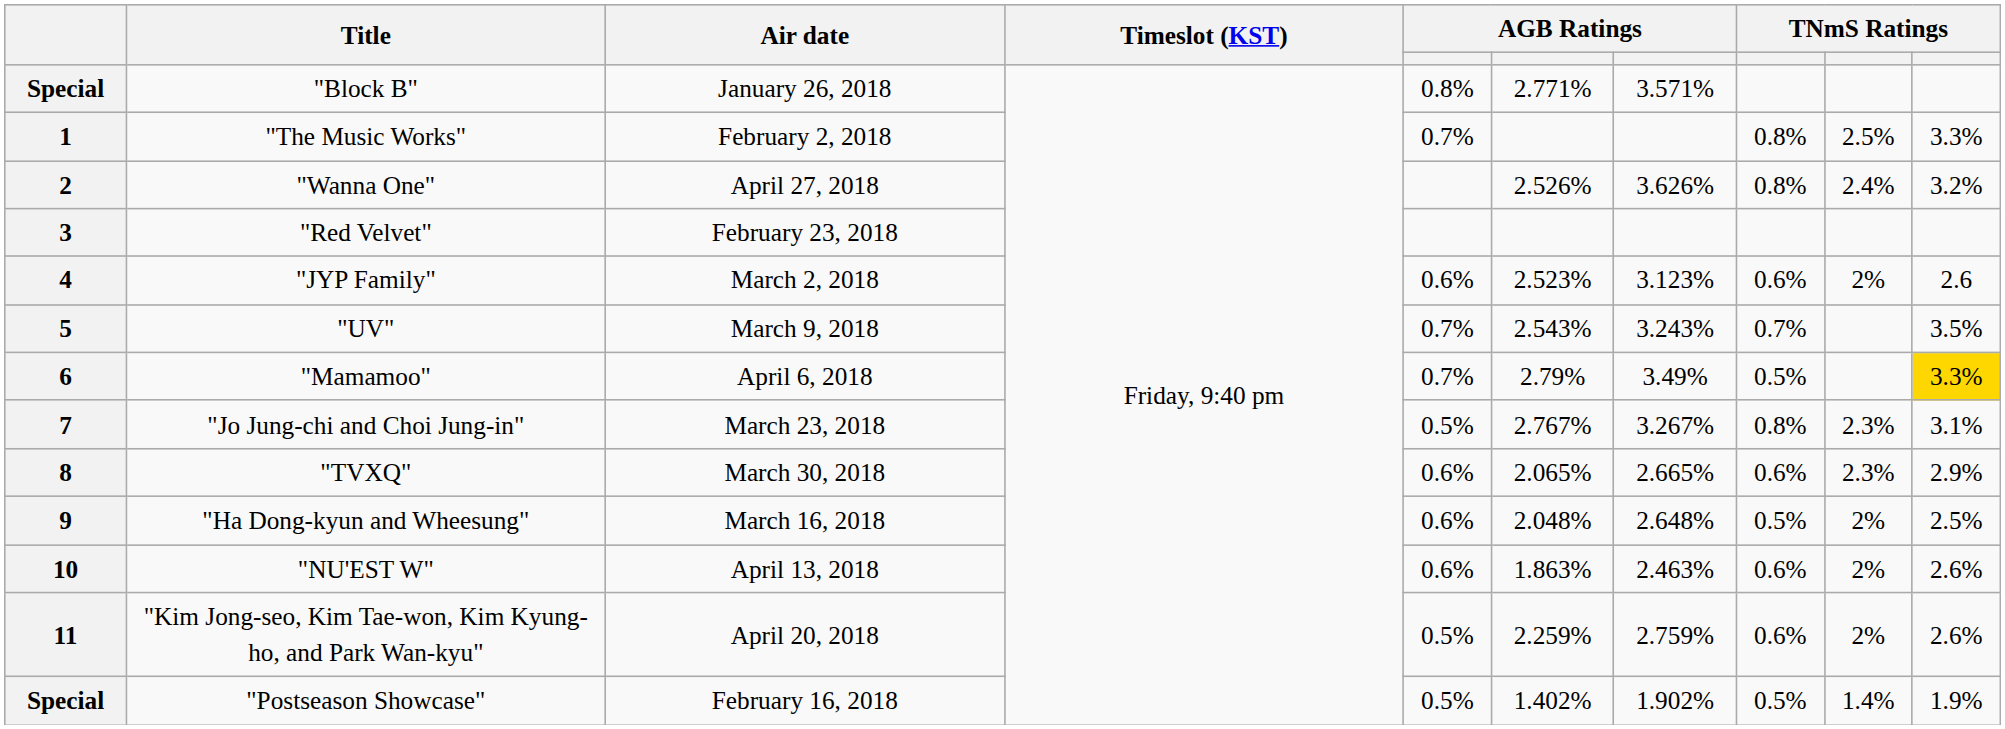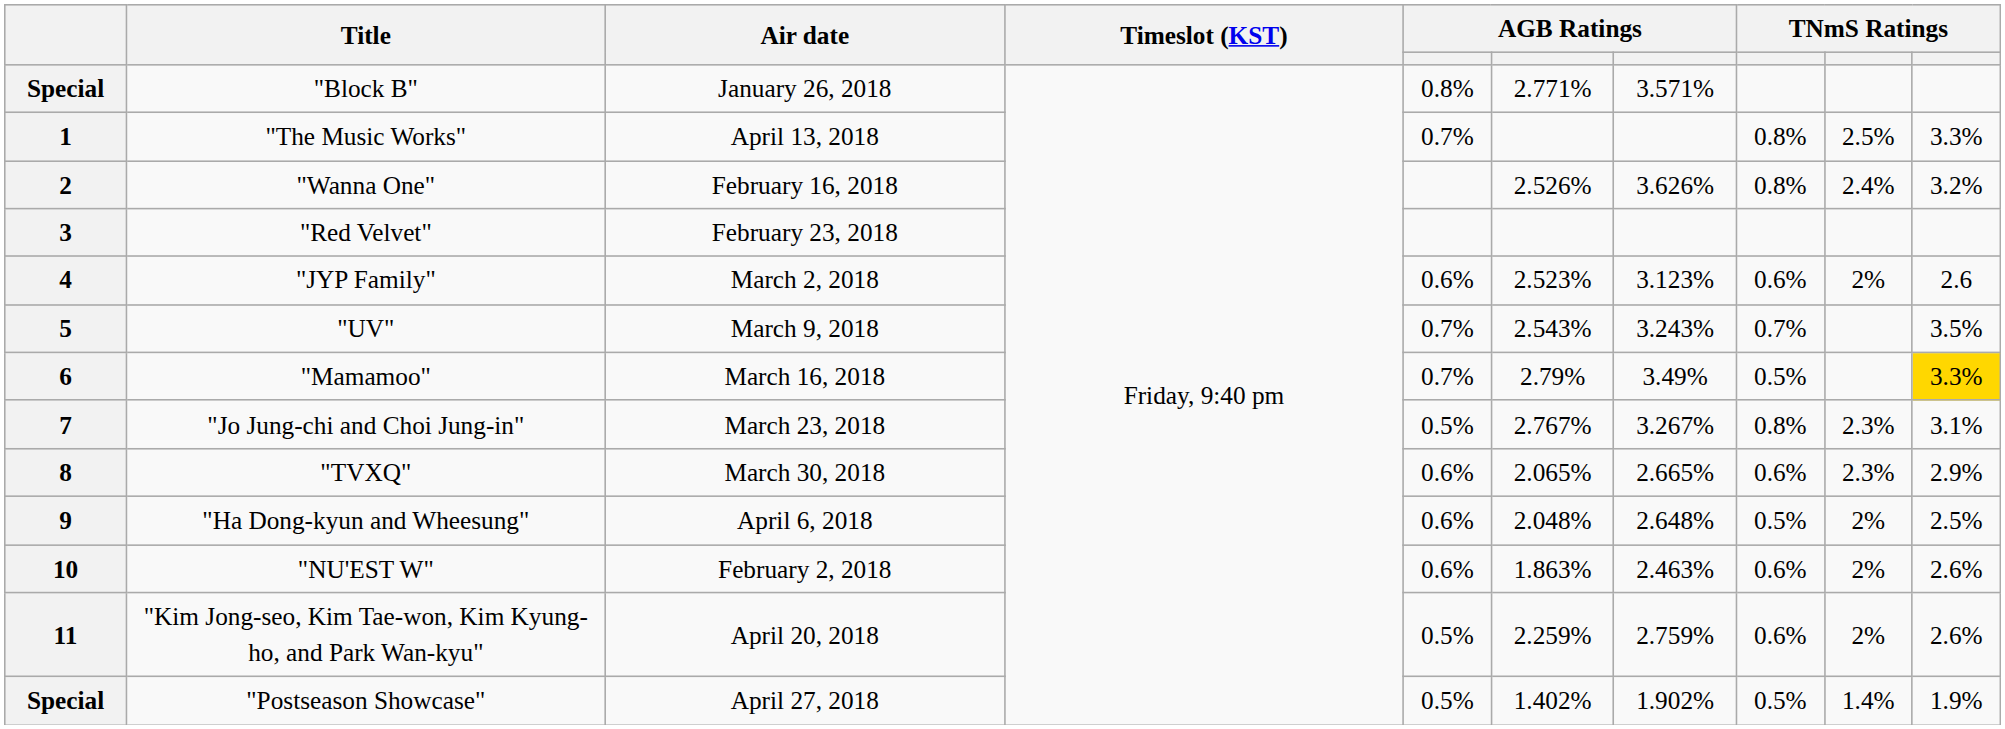1 | Air date: February 2, 2018 -> April 13, 2018
2 | Air date: April 27, 2018 -> February 16, 2018
6 | Air date: April 6, 2018 -> March 16, 2018
9 | Air date: March 16, 2018 -> April 6, 2018
10 | Air date: April 13, 2018 -> February 2, 2018
Special / "Postseason Showcase" | Air date: February 16, 2018 -> April 27, 2018
